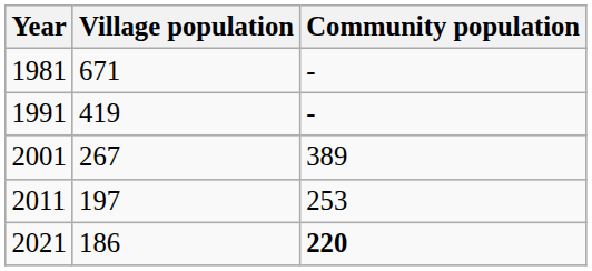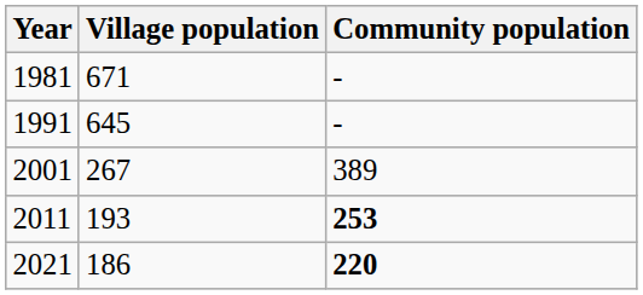1991 | Village population: 419 -> 645
2011 | Village population: 197 -> 193
2011 | Community population: normal -> bold
